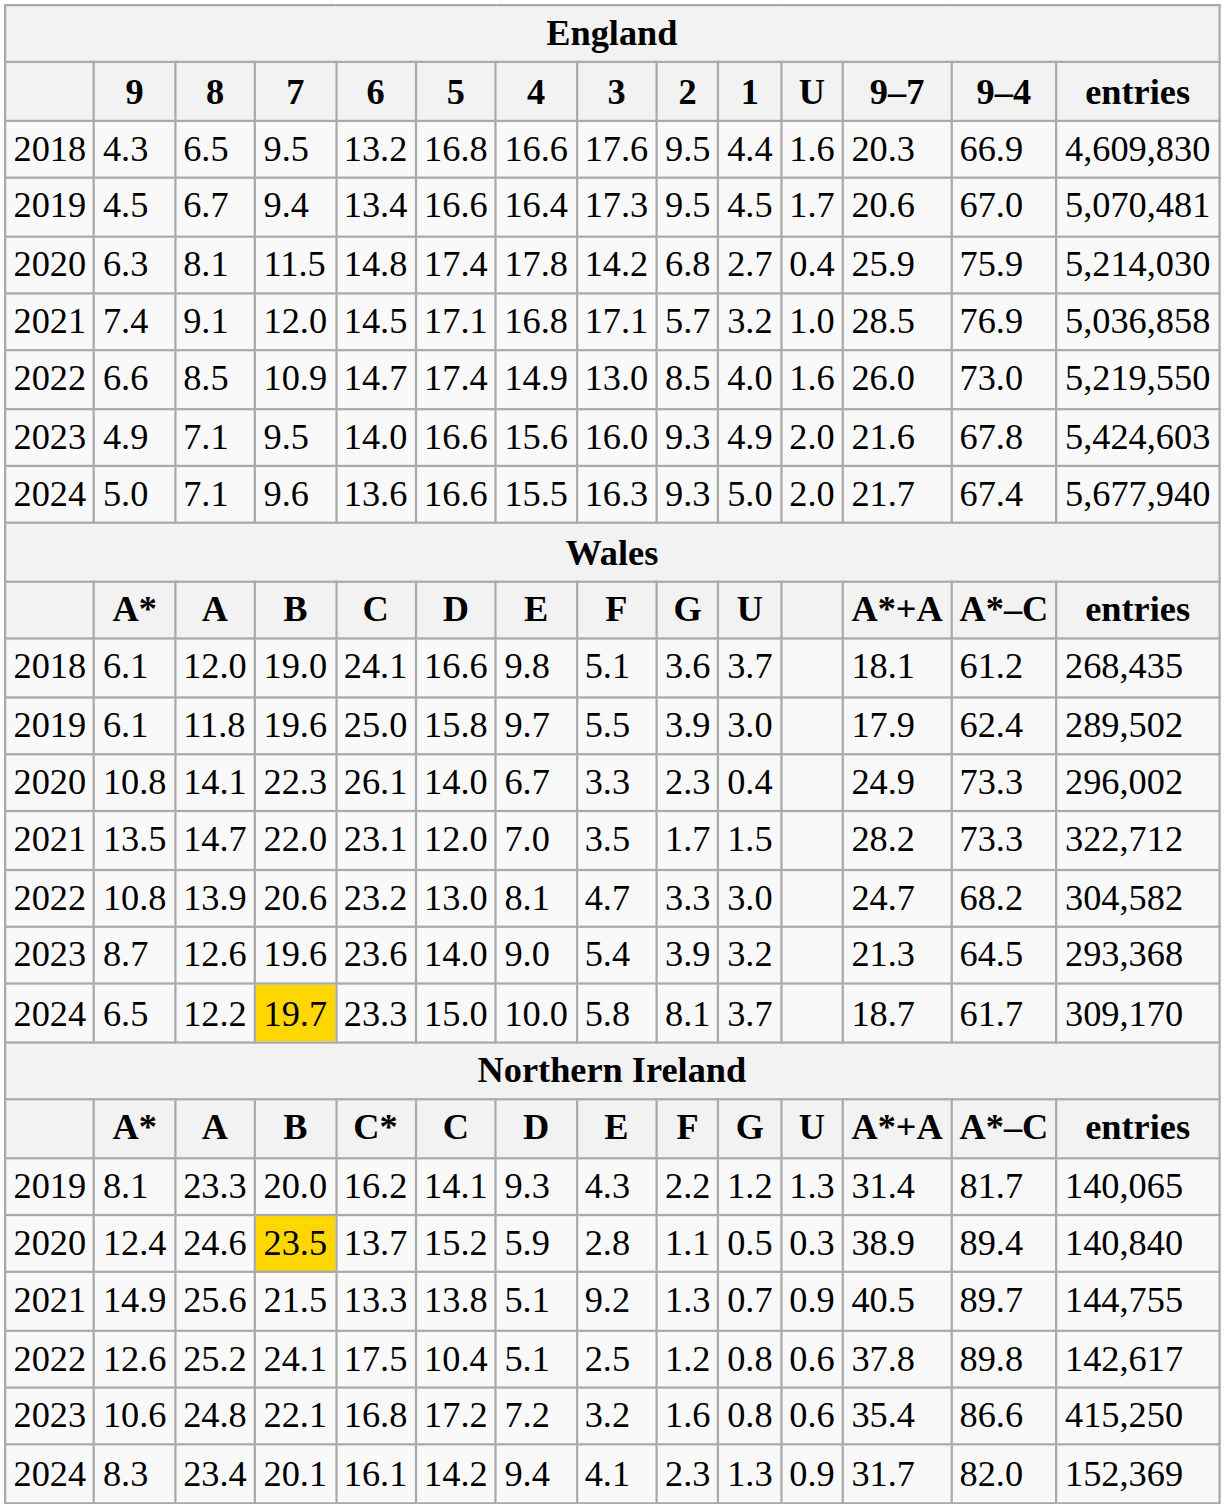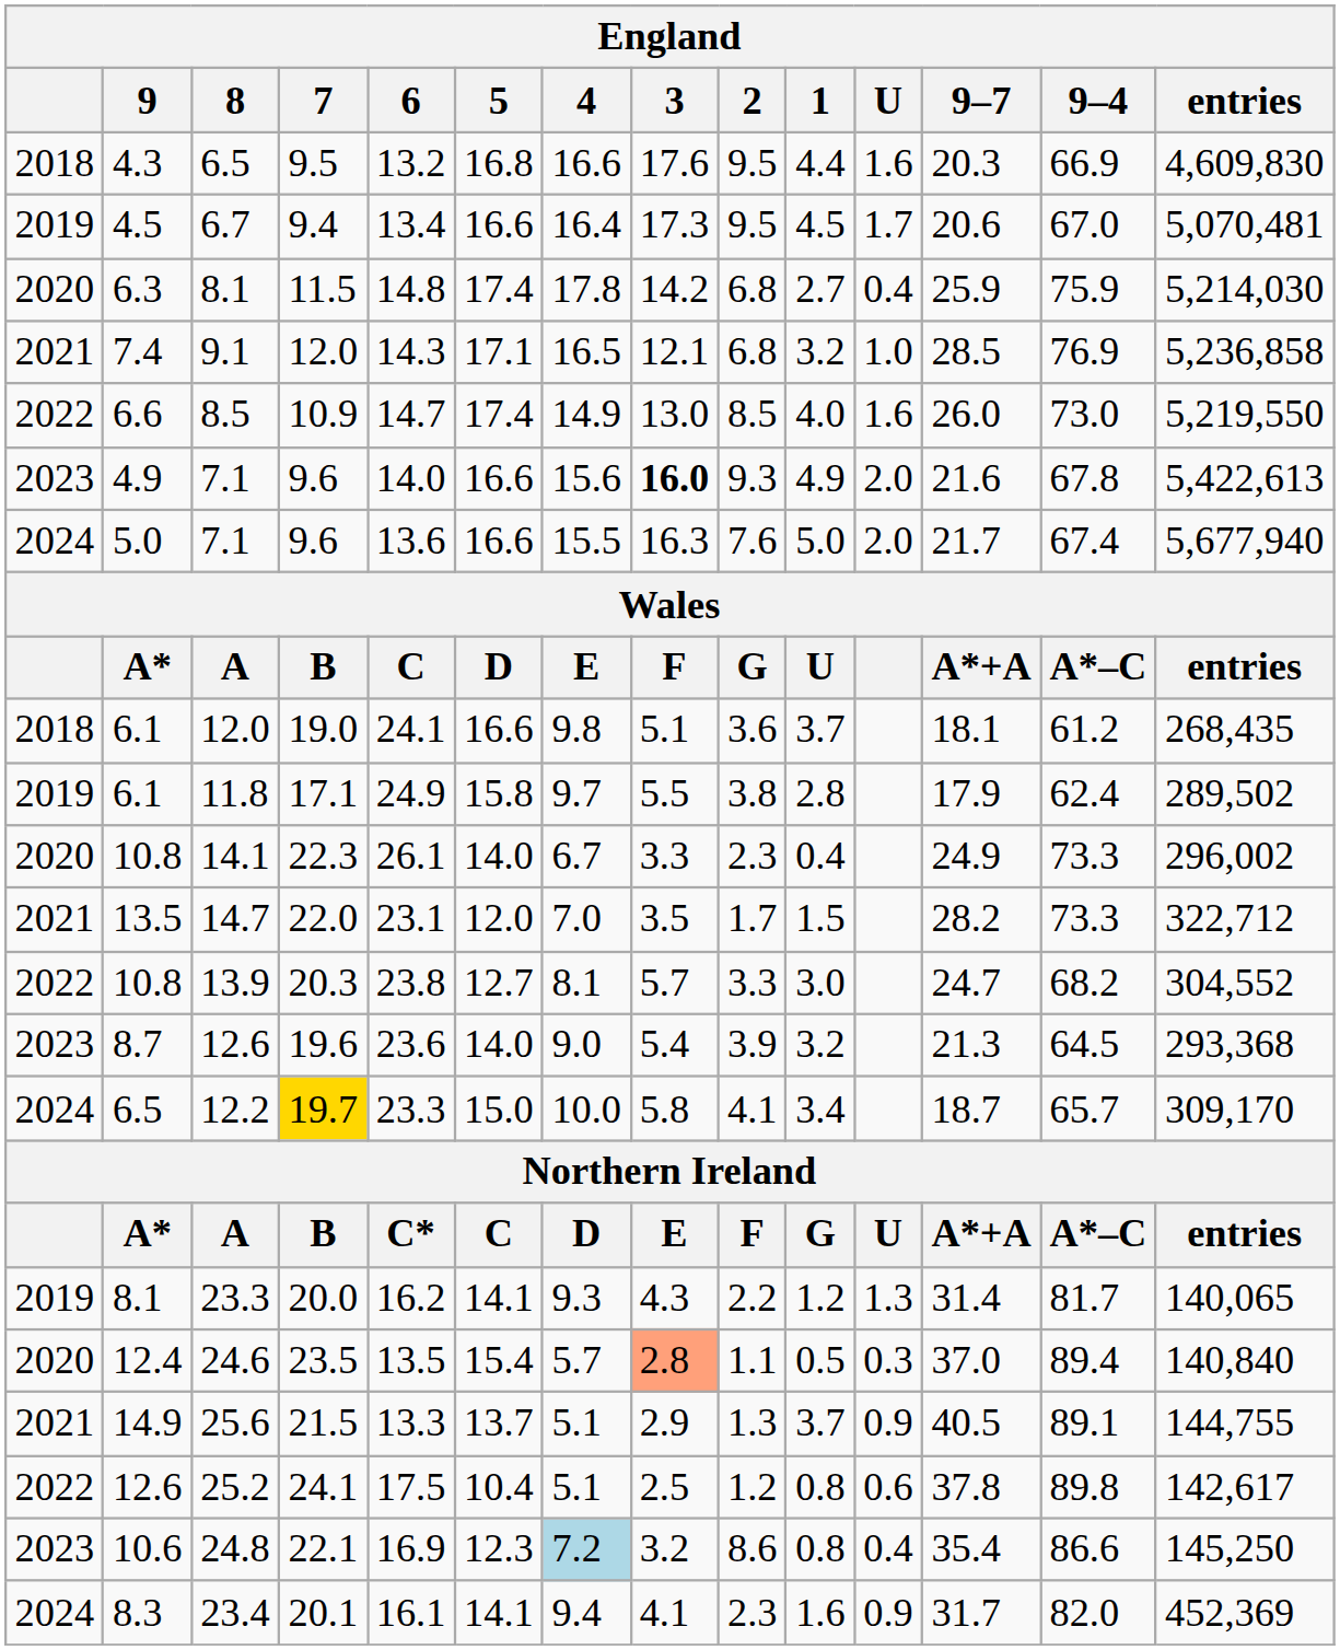9.1 | 6: 14.5 -> 14.3
9.1 | 4: 16.8 -> 16.5
9.1 | 3: 17.1 -> 12.1
9.1 | 2: 5.7 -> 6.8
9.1 | entries: 5,036,858 -> 5,236,858
4.9 / 7.1 | 7: 9.5 -> 9.6
4.9 / 7.1 | 3: normal -> bold
4.9 / 7.1 | entries: 5,424,603 -> 5,422,613
5.0 / 7.1 | 2: 9.3 -> 7.6
11.8 | 7: 19.6 -> 17.1
11.8 | 6: 25.0 -> 24.9
11.8 | 2: 3.9 -> 3.8
11.8 | 1: 3.0 -> 2.8
13.9 | 7: 20.6 -> 20.3
13.9 | 6: 23.2 -> 23.8
13.9 | 5: 13.0 -> 12.7
13.9 | 3: 4.7 -> 5.7
13.9 | entries: 304,582 -> 304,552
12.2 | 2: 8.1 -> 4.1
12.2 | 1: 3.7 -> 3.4
12.2 | 9–4: 61.7 -> 65.7
24.6 | 7: gold background -> no background
24.6 | 6: 13.7 -> 13.5
24.6 | 5: 15.2 -> 15.4
24.6 | 4: 5.9 -> 5.7
24.6 | 3: no background -> lightsalmon background
24.6 | 9–7: 38.9 -> 37.0
25.6 | 5: 13.8 -> 13.7
25.6 | 3: 9.2 -> 2.9
25.6 | 1: 0.7 -> 3.7
25.6 | 9–4: 89.7 -> 89.1
24.8 | 6: 16.8 -> 16.9
24.8 | 5: 17.2 -> 12.3
24.8 | 4: no background -> lightblue background
24.8 | 2: 1.6 -> 8.6
24.8 | U: 0.6 -> 0.4
24.8 | entries: 415,250 -> 145,250
23.4 | 5: 14.2 -> 14.1
23.4 | 1: 1.3 -> 1.6
23.4 | entries: 152,369 -> 452,369
